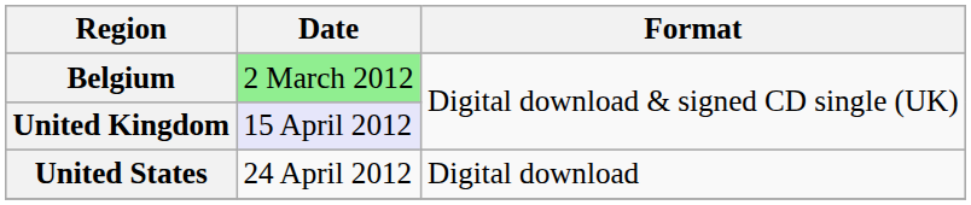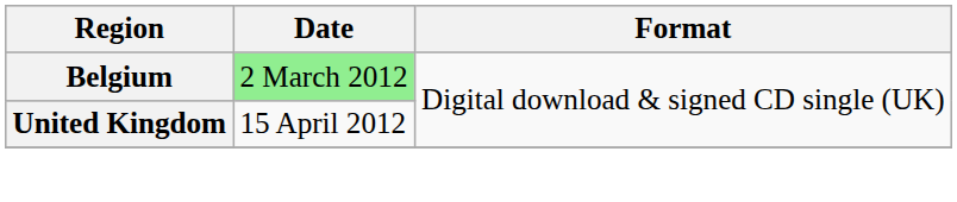United Kingdom | Date: lavender background -> no background
- row: United States | 24 April 2012 | Digital download
